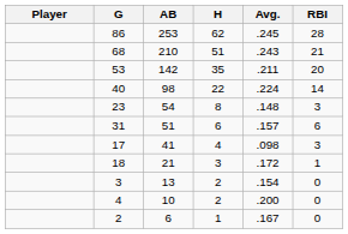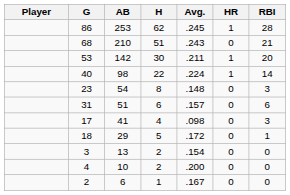+ column: HR | 1 | 0 | 1 | 1 | 0 | 0 | 0 | 0 | 0 | 0 | 0
53 | H: 35 -> 30
18 | AB: 21 -> 29
18 | H: 3 -> 5
